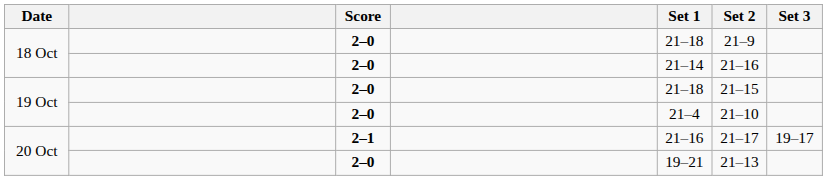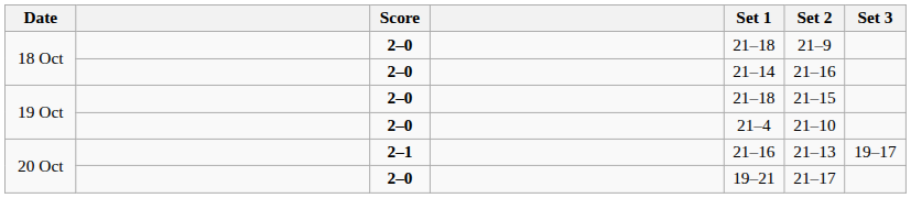20 Oct / 2–1 | Set 2: 21–17 -> 21–13
20 Oct / 2–0 | Set 2: 21–13 -> 21–17
